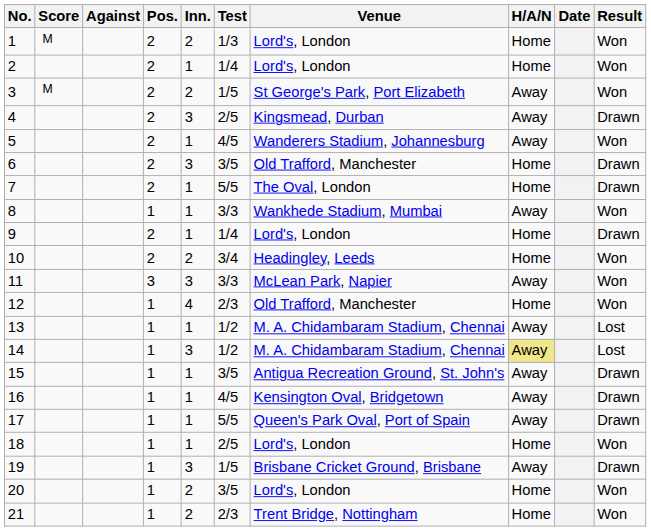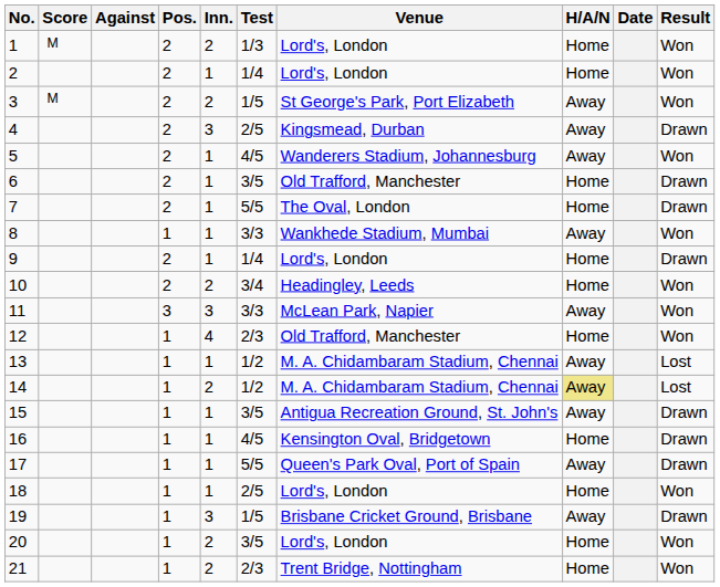6 | Inn.: 3 -> 1
14 | Inn.: 3 -> 2
16 | H/A/N: Away -> Home
